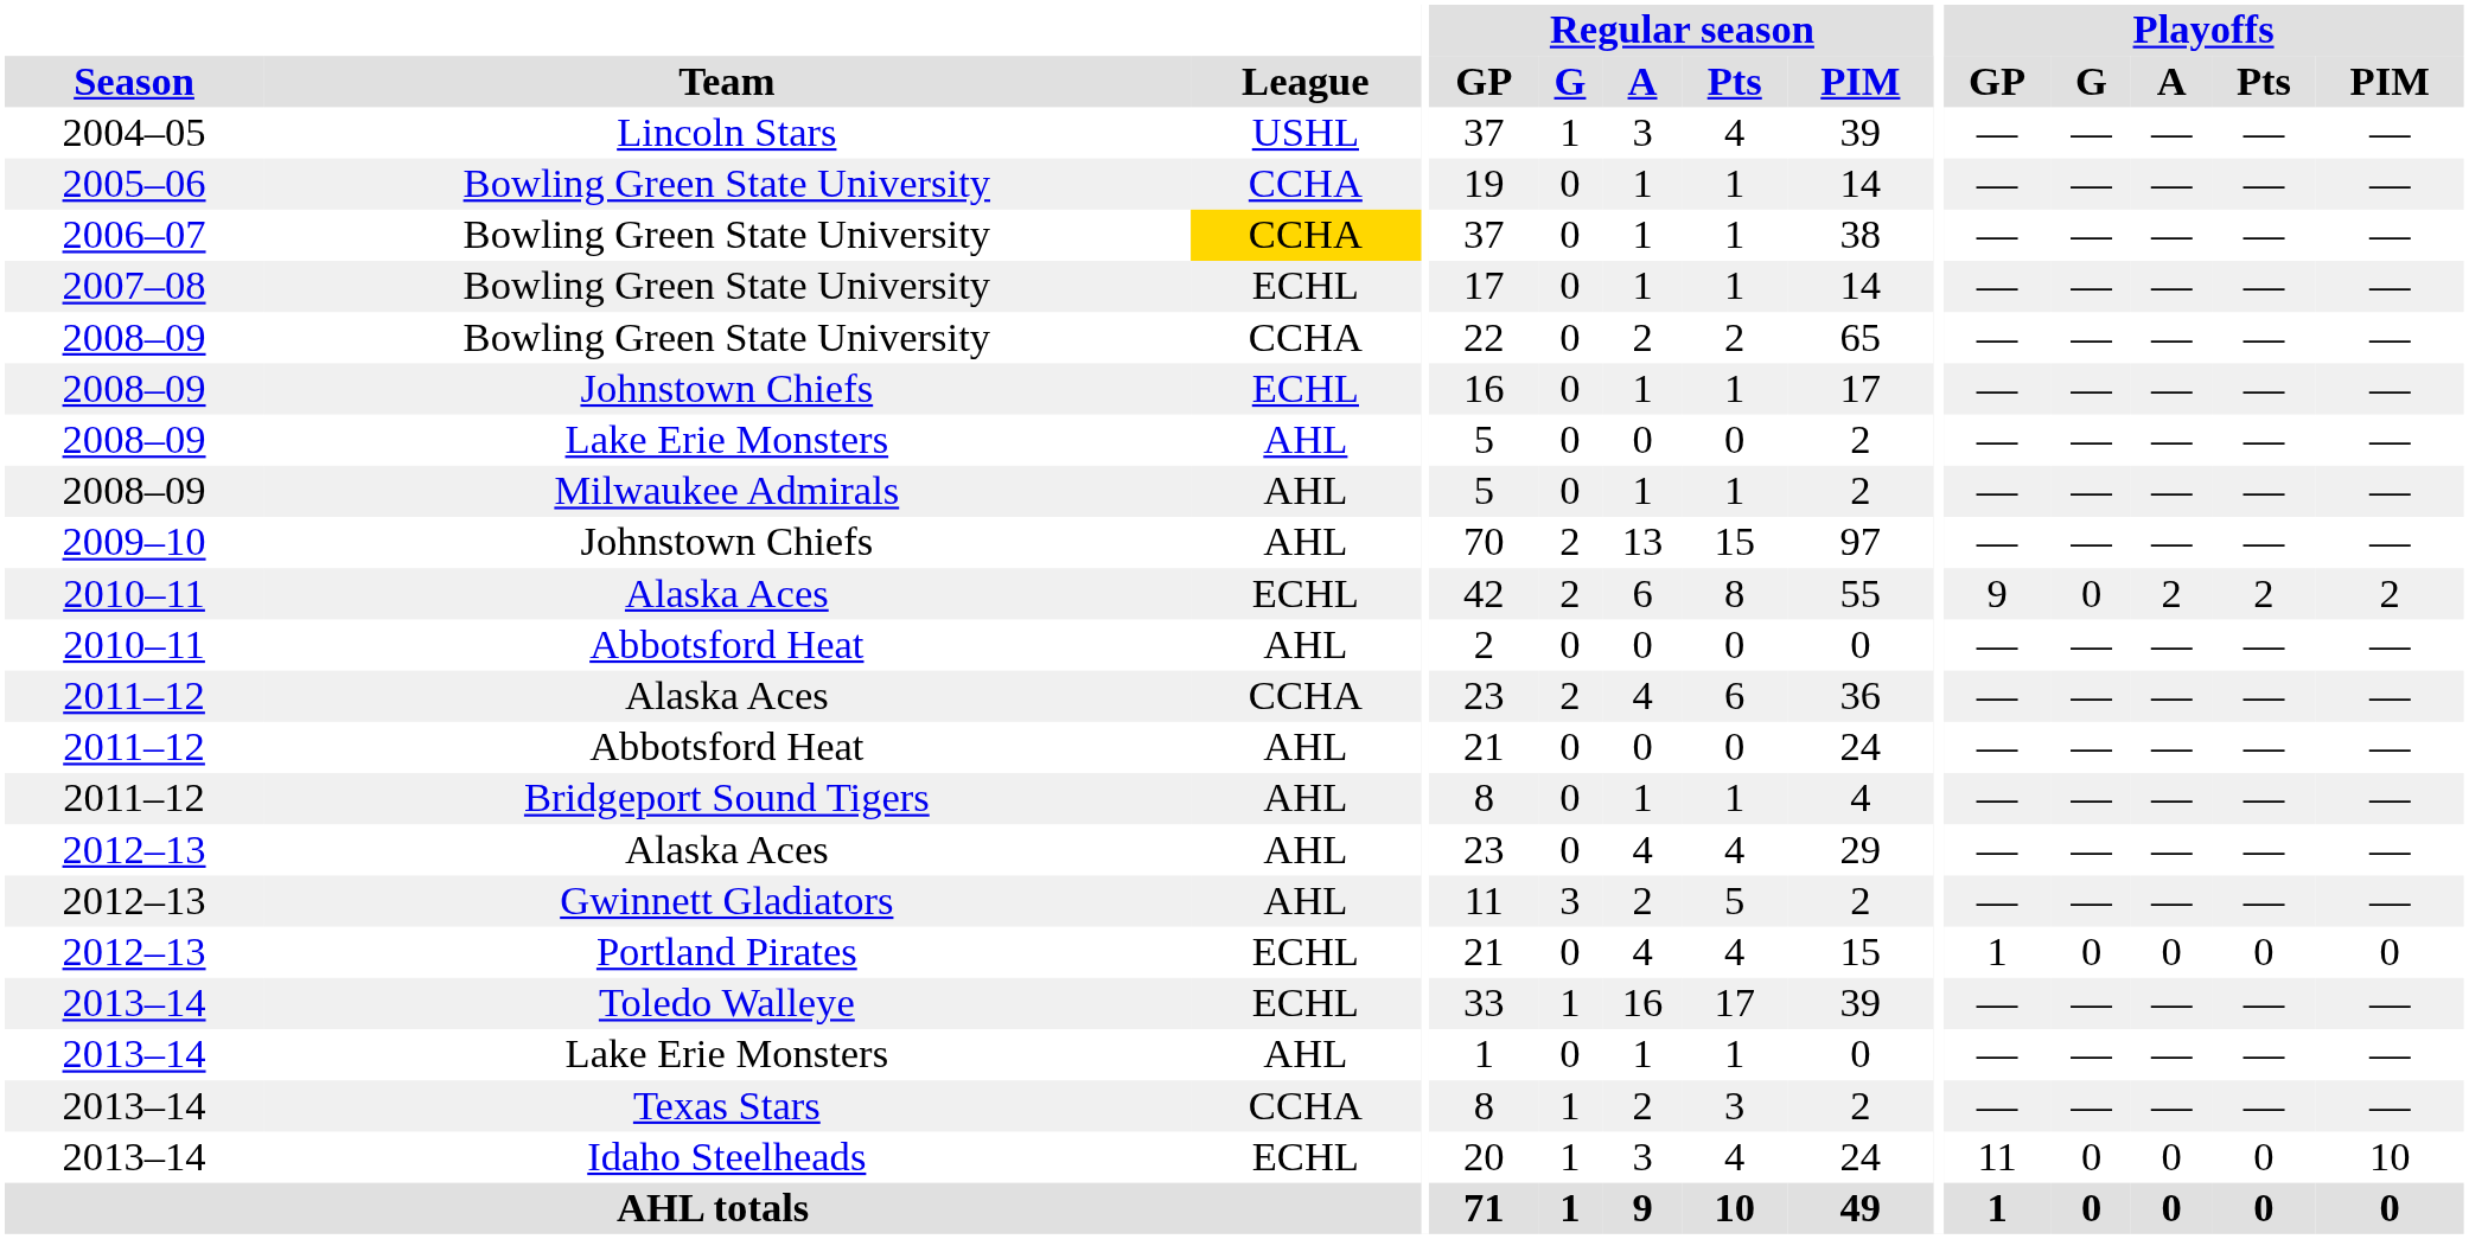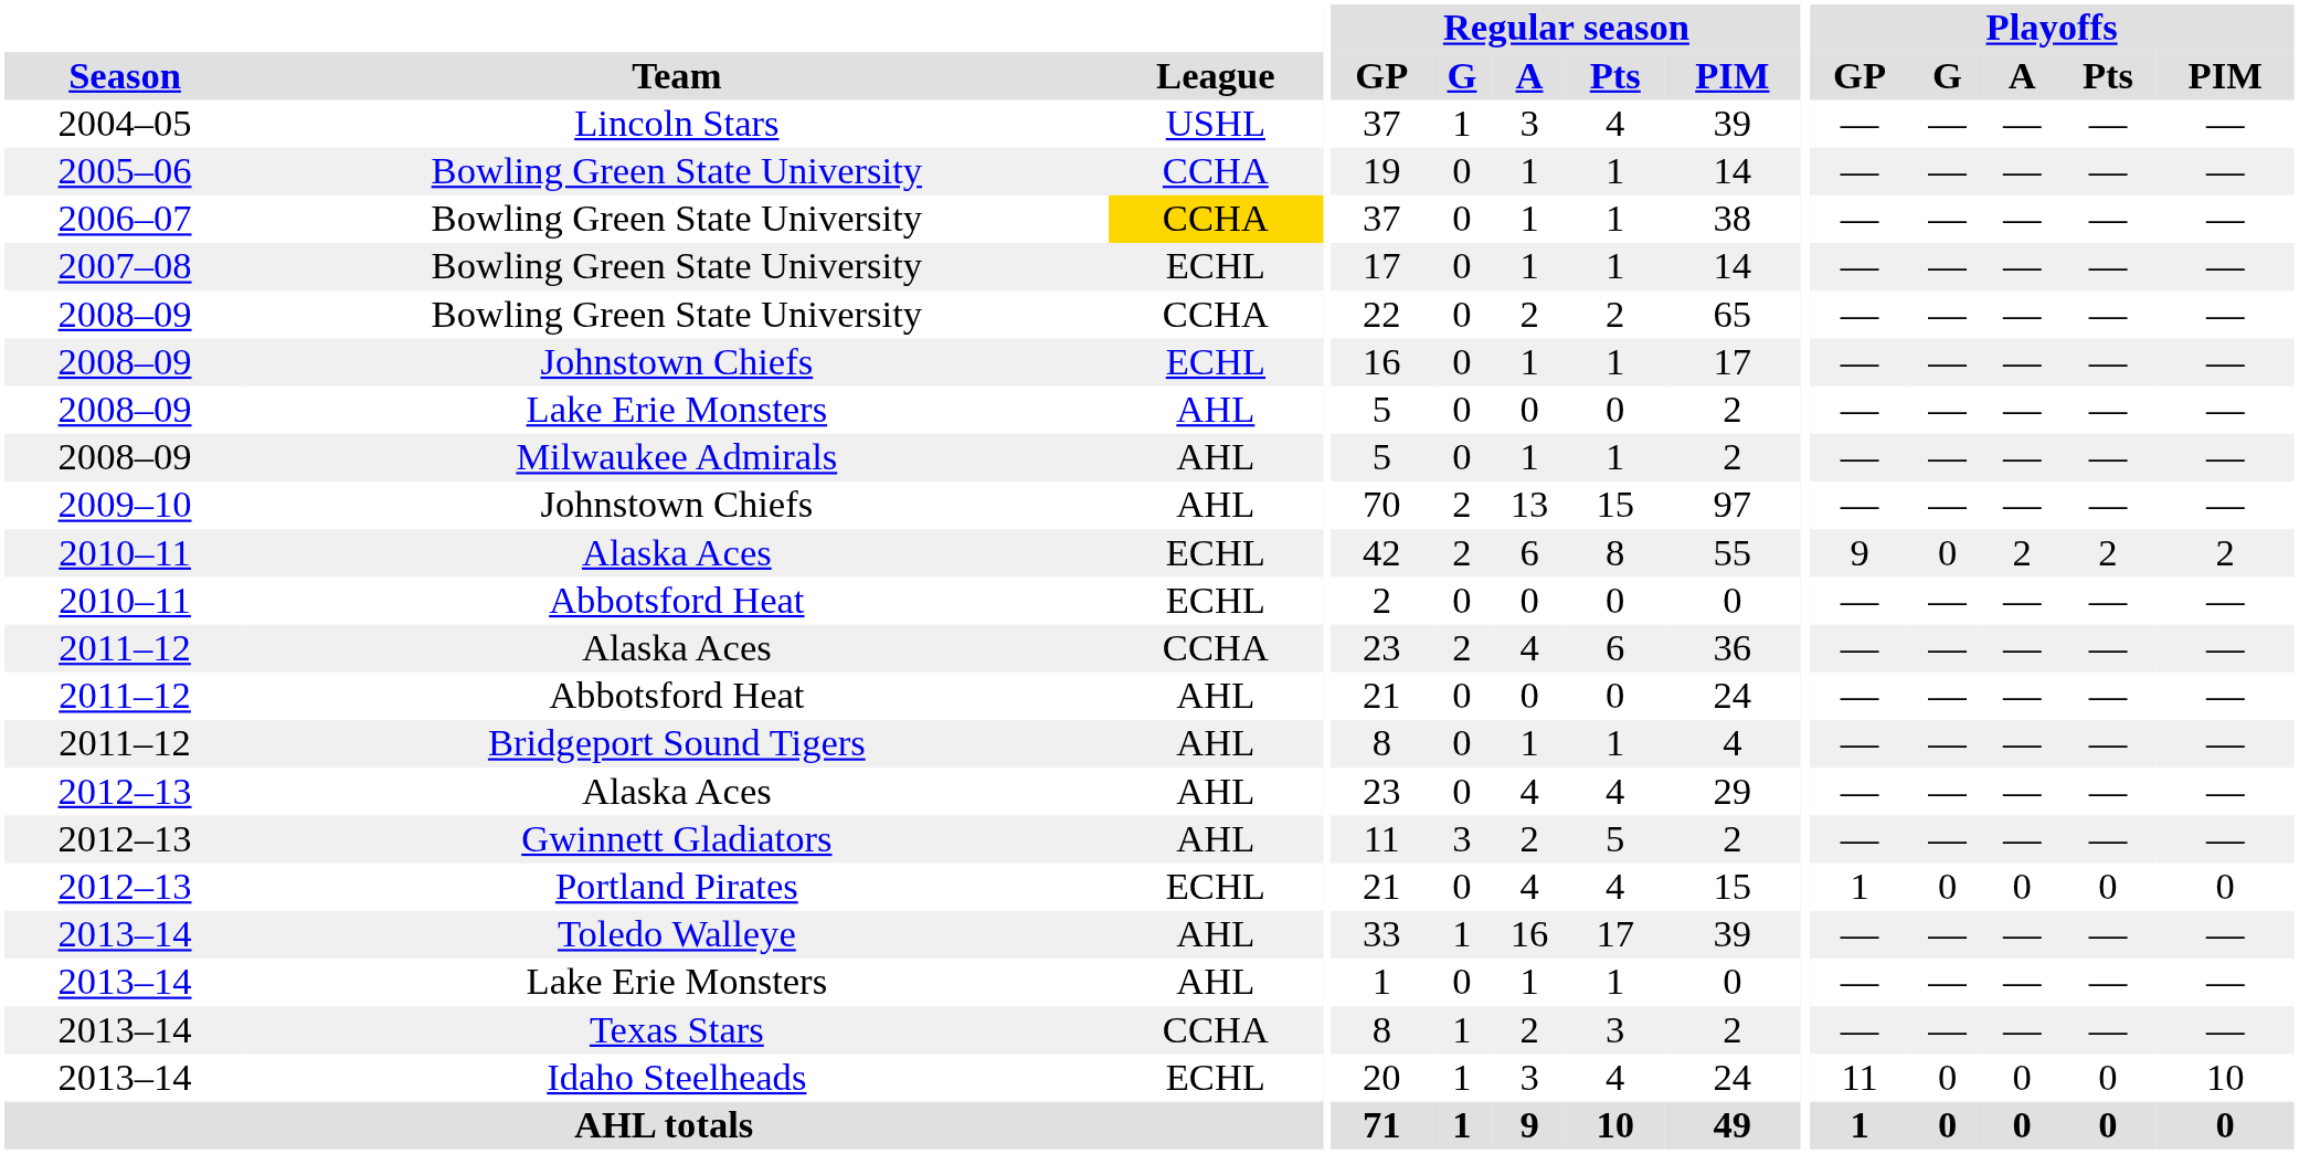2010–11 / Abbotsford Heat | League: AHL -> ECHL
Toledo Walleye | League: ECHL -> AHL
